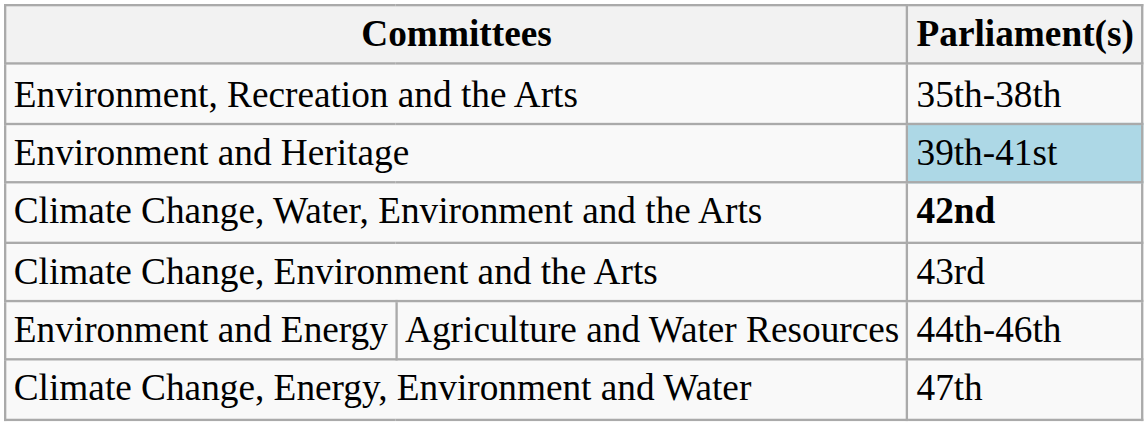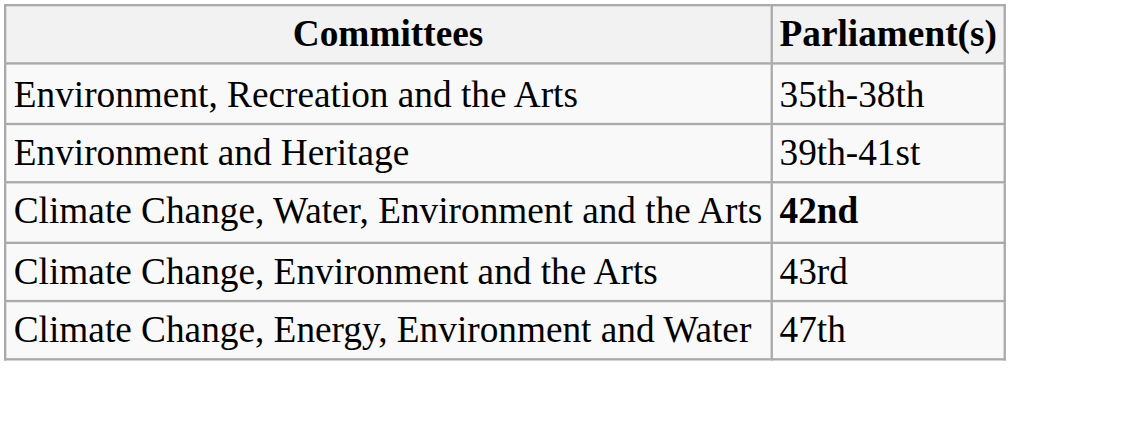Environment and Heritage | Parliament(s): lightblue background -> no background
- row: Environment and Energy | Agriculture and Water Resources | 44th-46th
